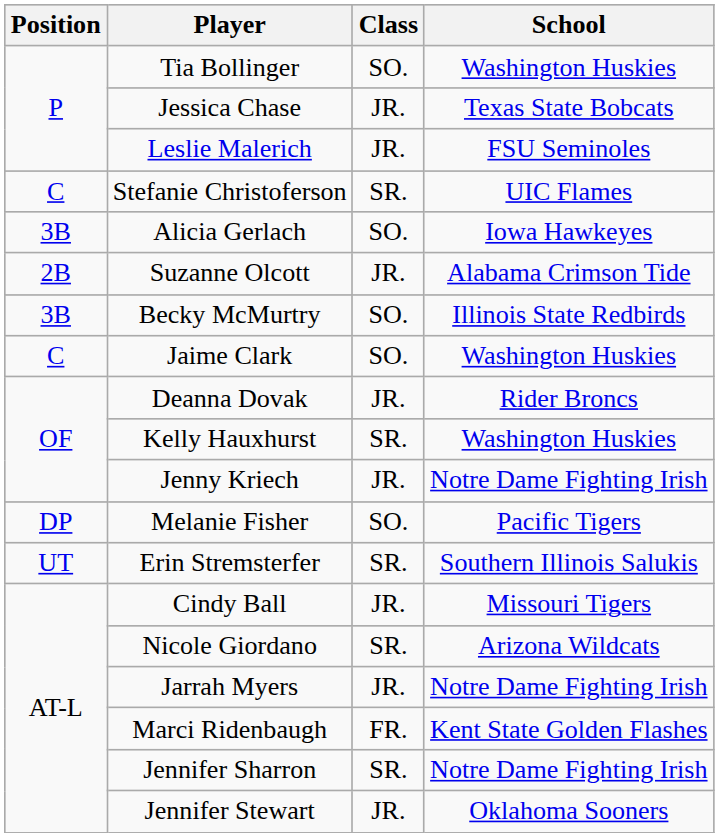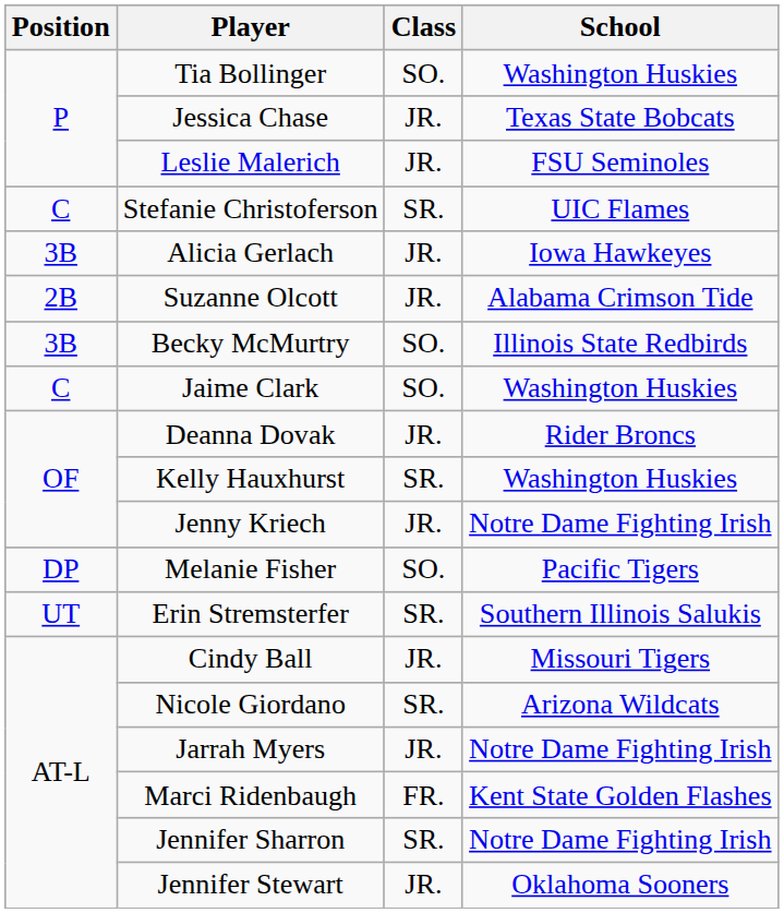Alicia Gerlach | Class: SO. -> JR.
